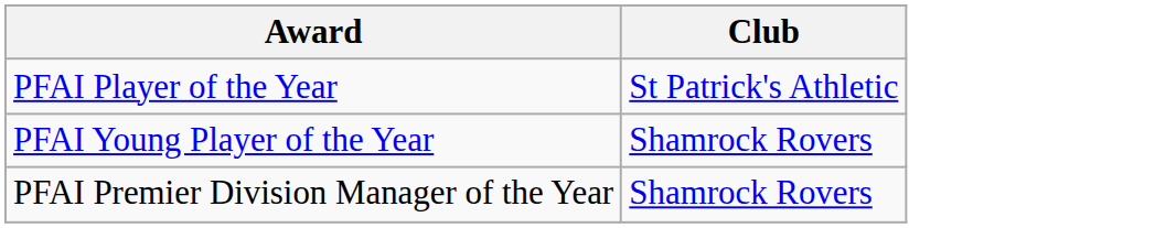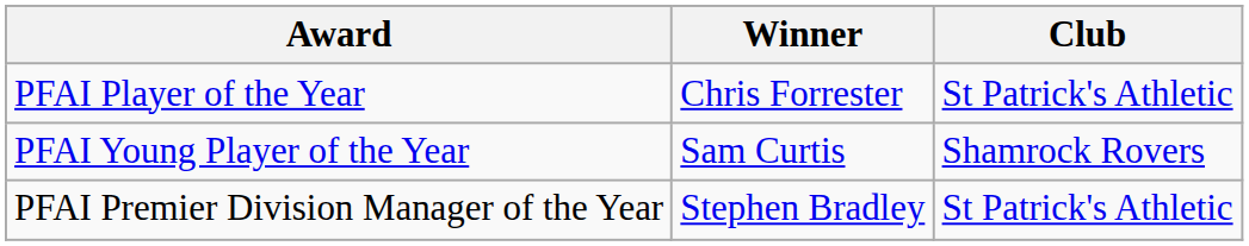+ column: Winner | Chris Forrester | Sam Curtis | Stephen Bradley
PFAI Premier Division Manager of the Year | Club: Shamrock Rovers -> St Patrick's Athletic
